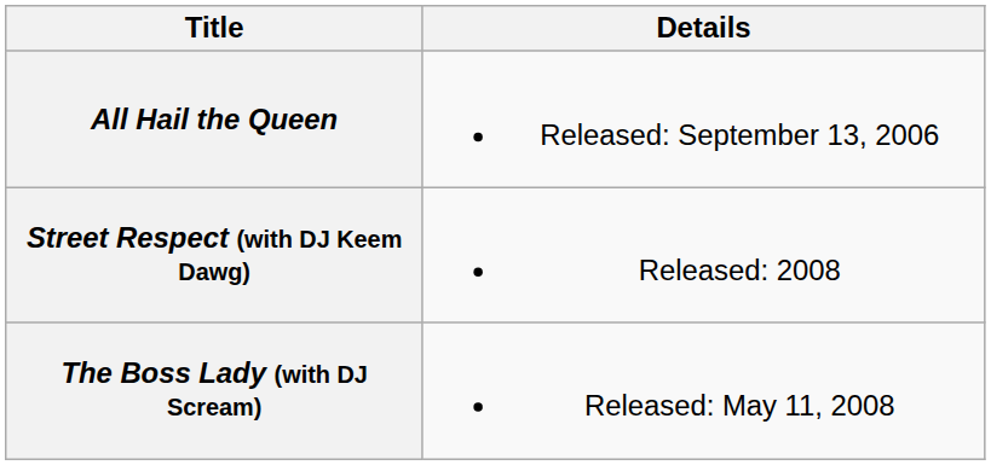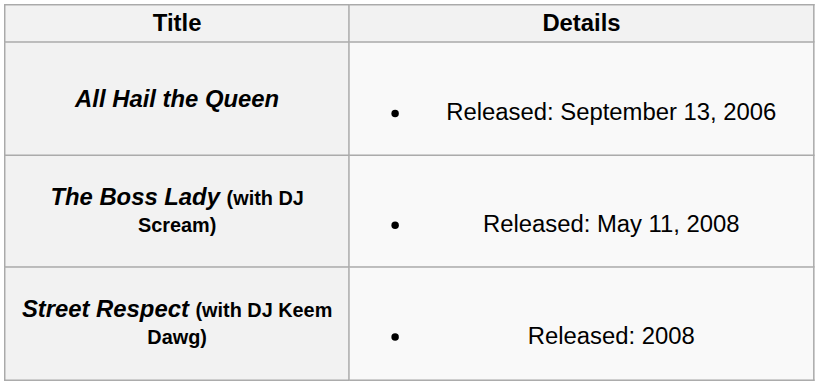rows swapped: The Boss Lady (with DJ Scream) <-> Street Respect (with DJ Keem Dawg)
